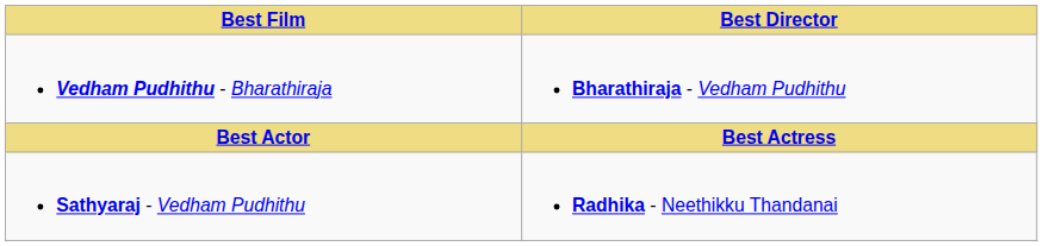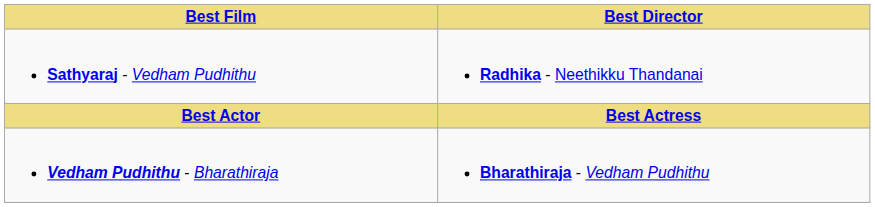rows swapped: Vedham Pudhithu - Bharathiraja <-> Sathyaraj - Vedham Pudhithu
